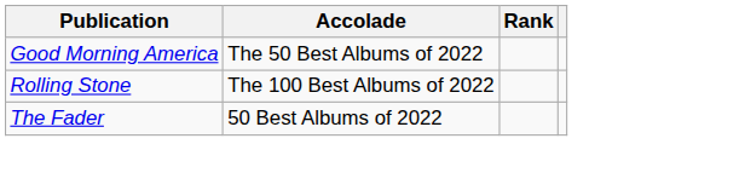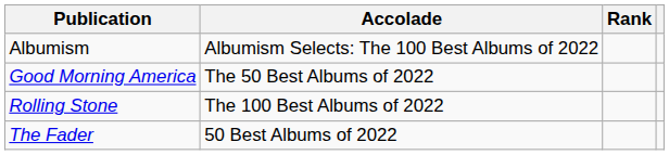+ row: Albumism | Albumism Selects: The 100 Best Albums of 2022
